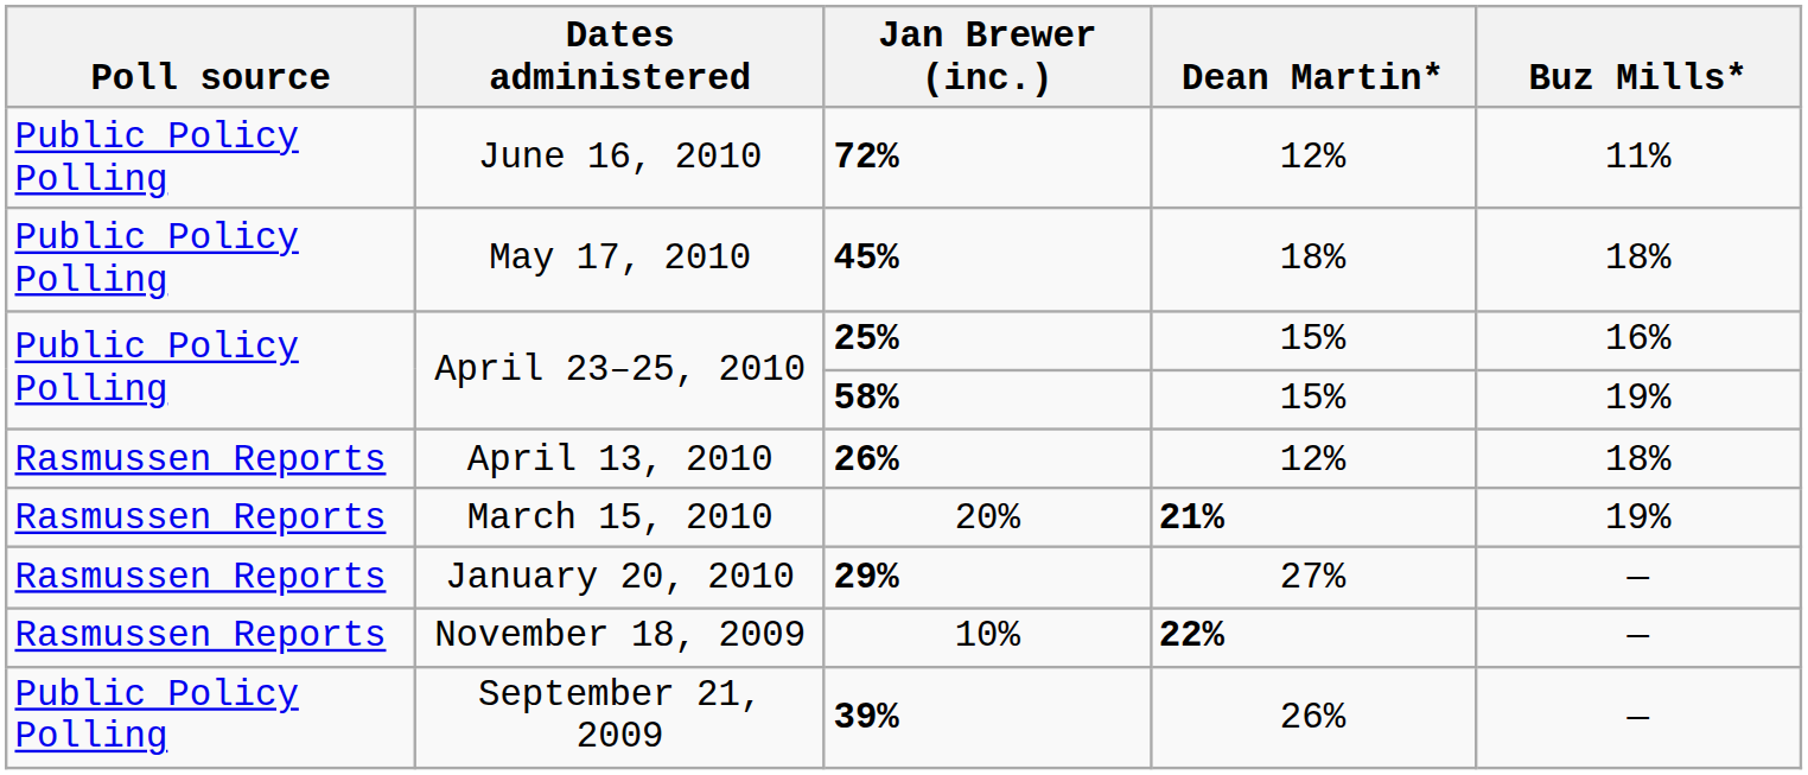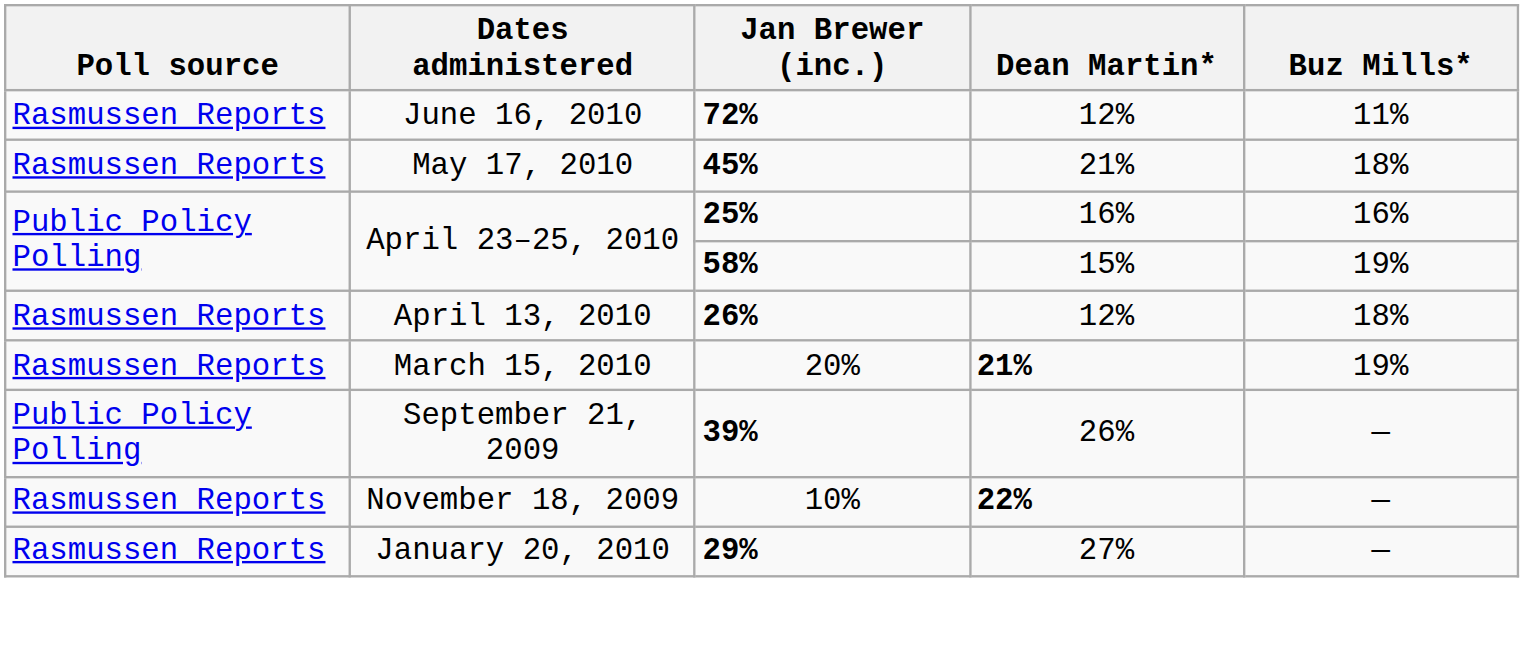72% | Poll source: Public Policy Polling -> Rasmussen Reports
45% | Poll source: Public Policy Polling -> Rasmussen Reports
45% | Dean Martin*: 18% -> 21%
25% | Dean Martin*: 15% -> 16%
rows swapped: 29% <-> 39%
